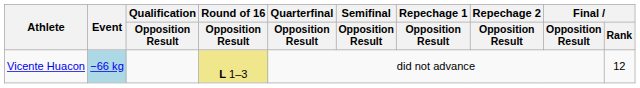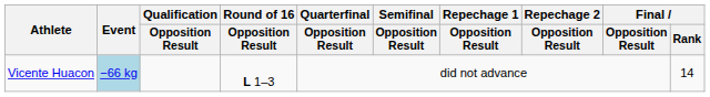Vicente Huacon | Round of 16 / Opposition Result: khaki background -> no background
Vicente Huacon | Final / Rank: 12 -> 14
